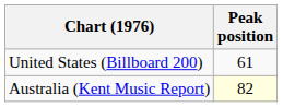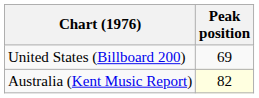United States (Billboard 200) | Peak position: 61 -> 69
